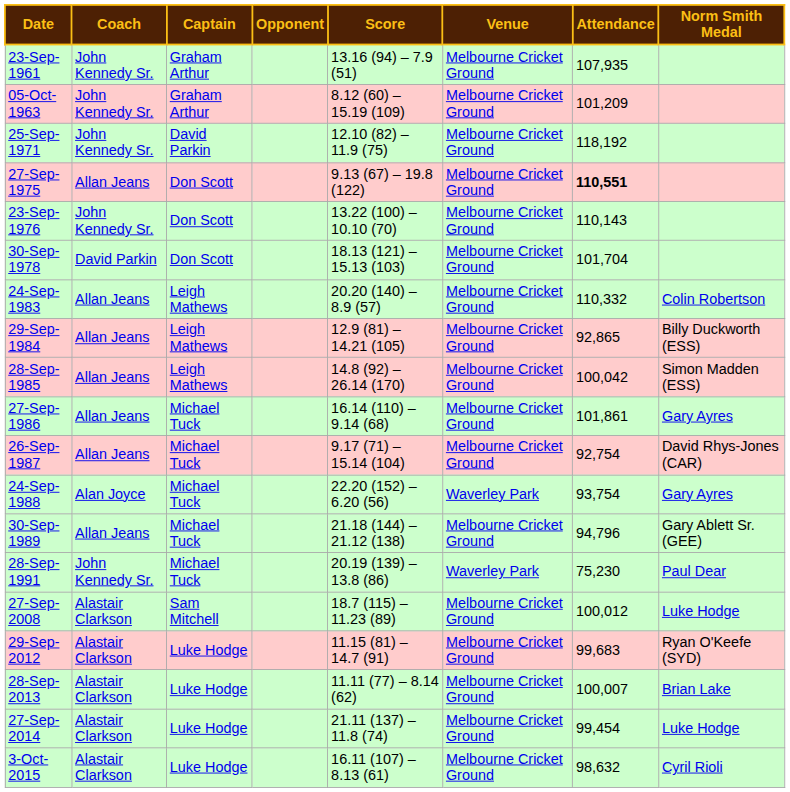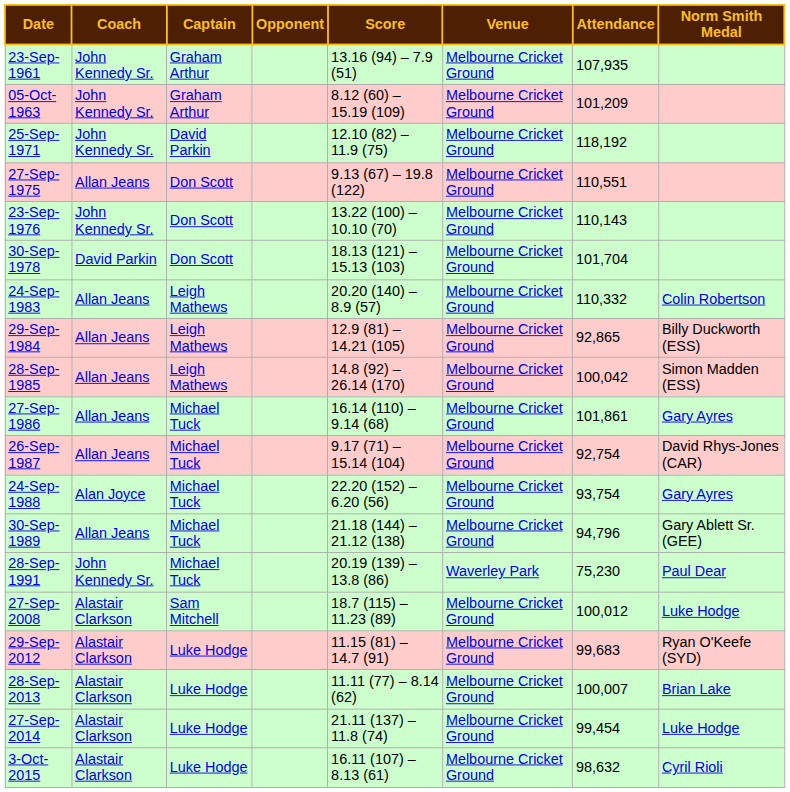27-Sep-1975 | Attendance: bold -> normal
24-Sep-1988 | Venue: Waverley Park -> Melbourne Cricket Ground
